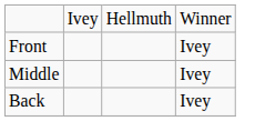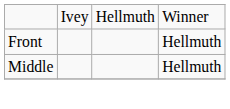Front | column 4: Ivey -> Hellmuth
Middle | column 4: Ivey -> Hellmuth
- row: Back | Ivey
